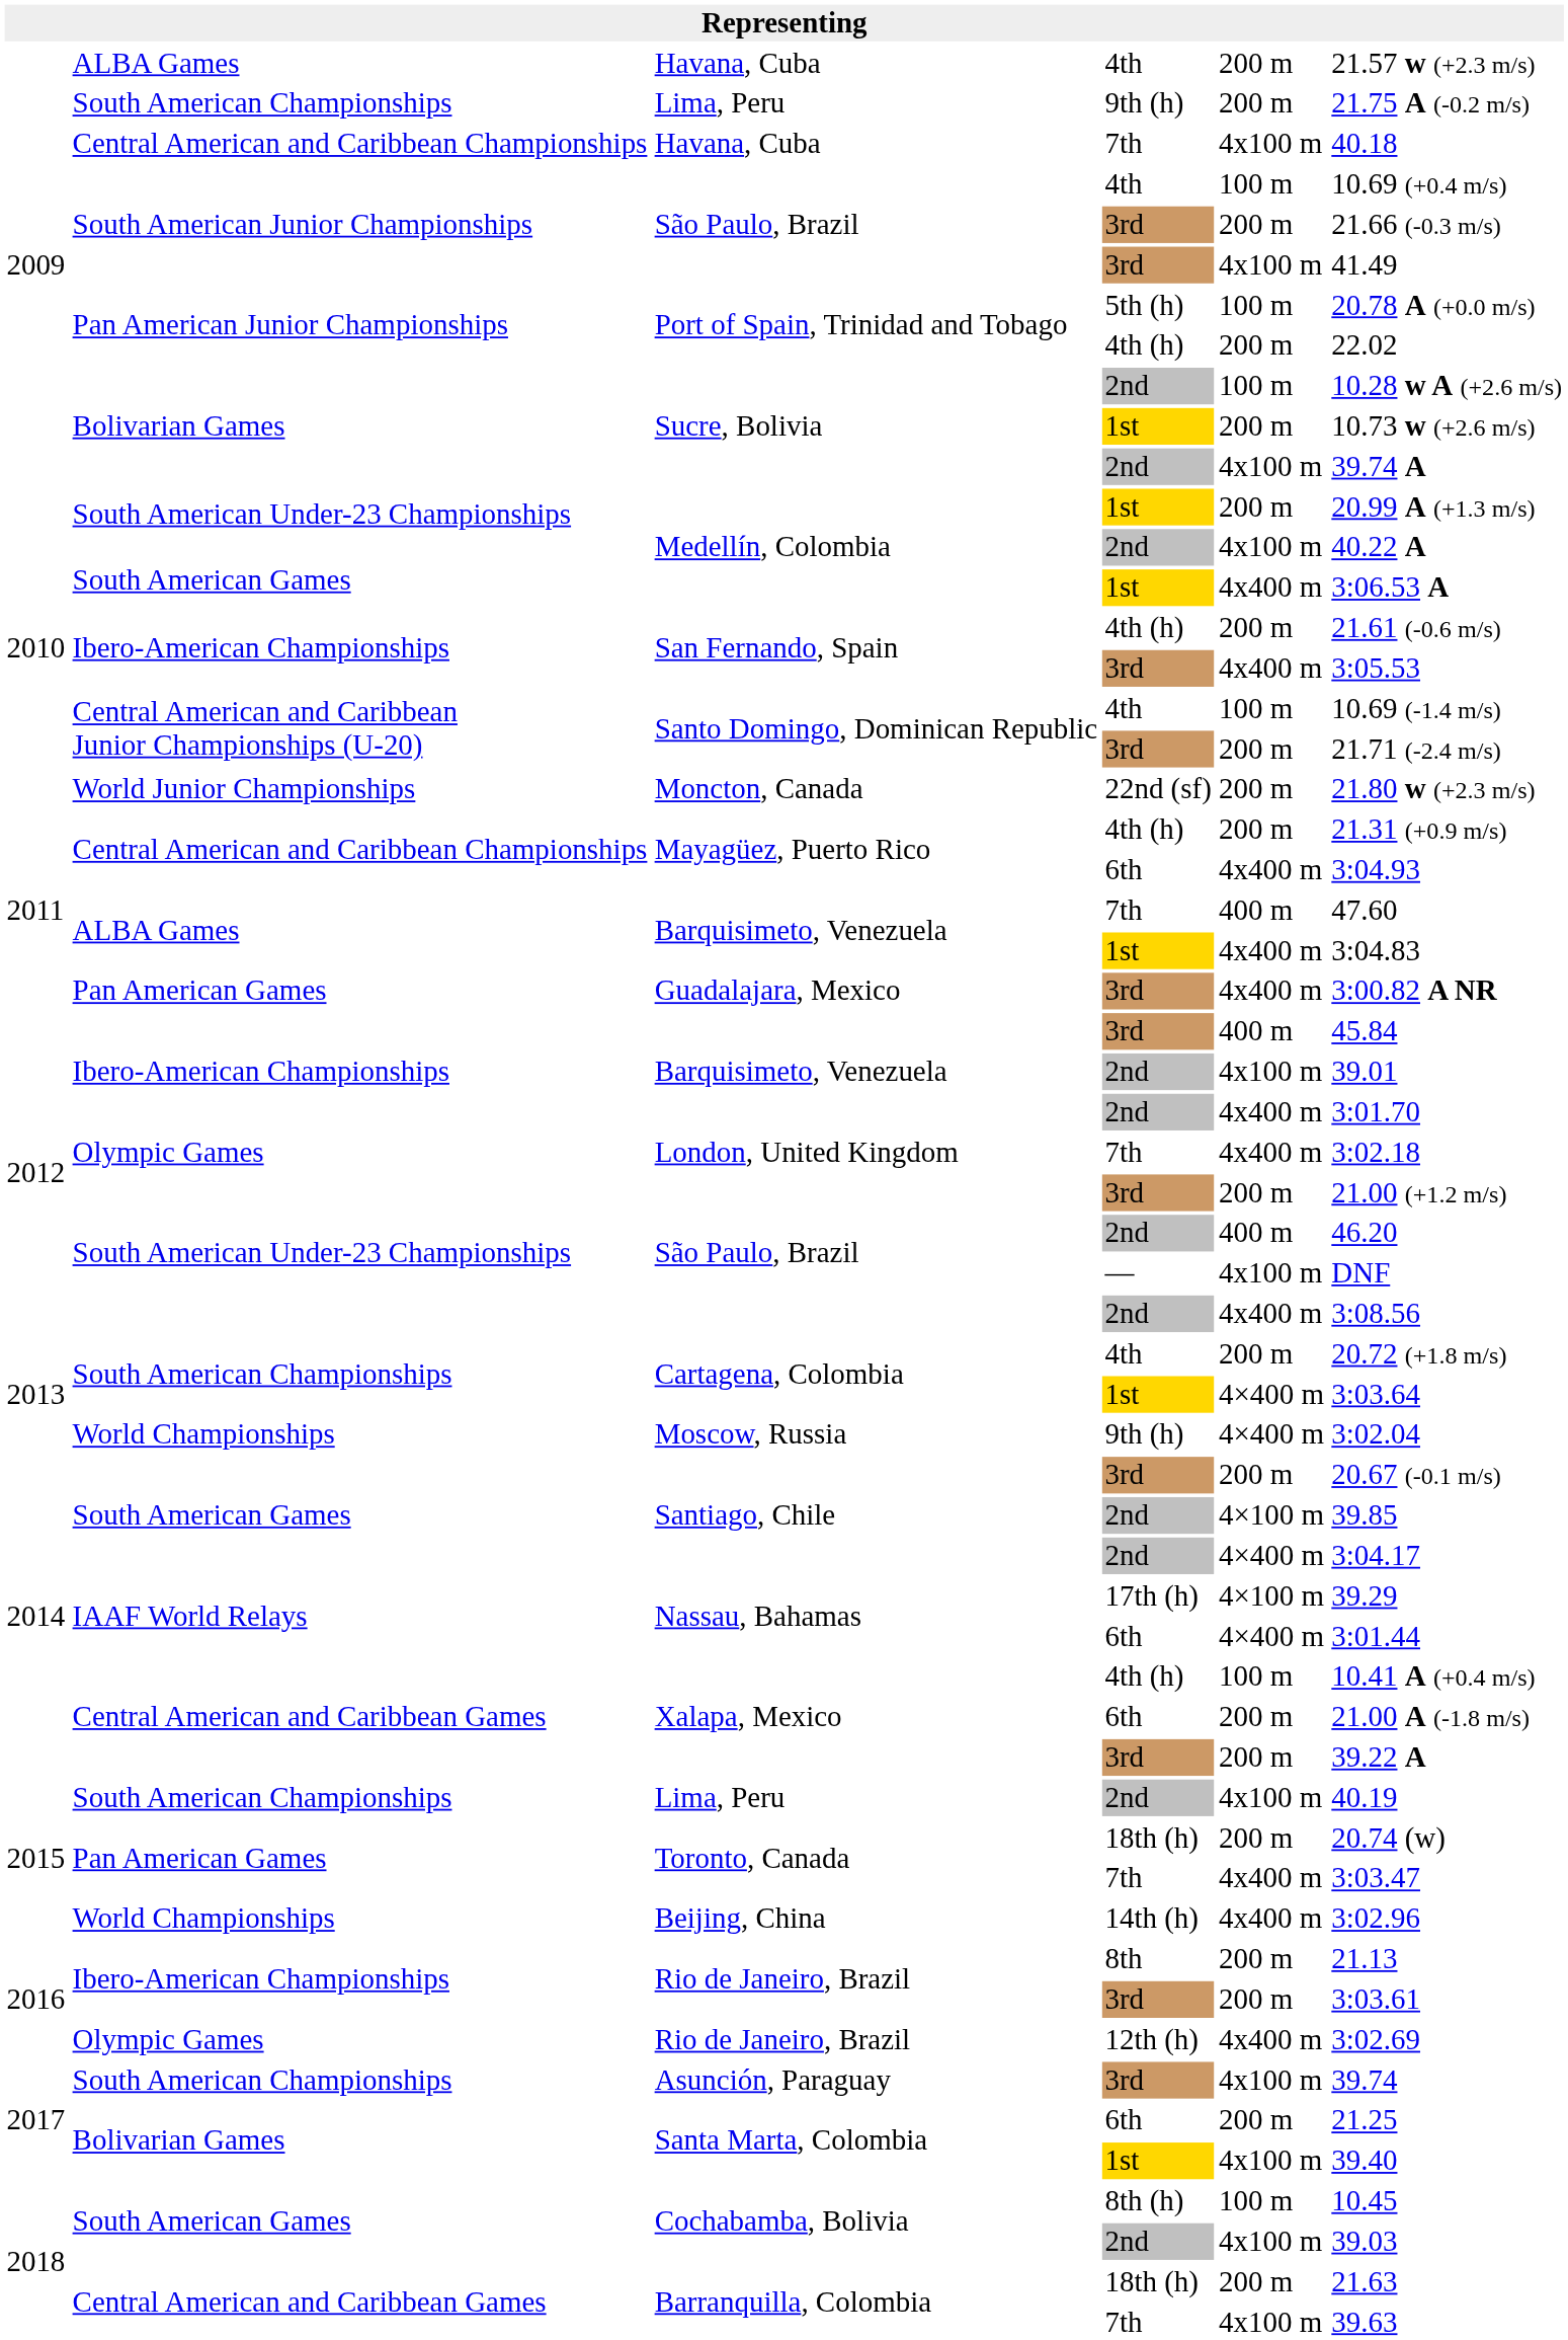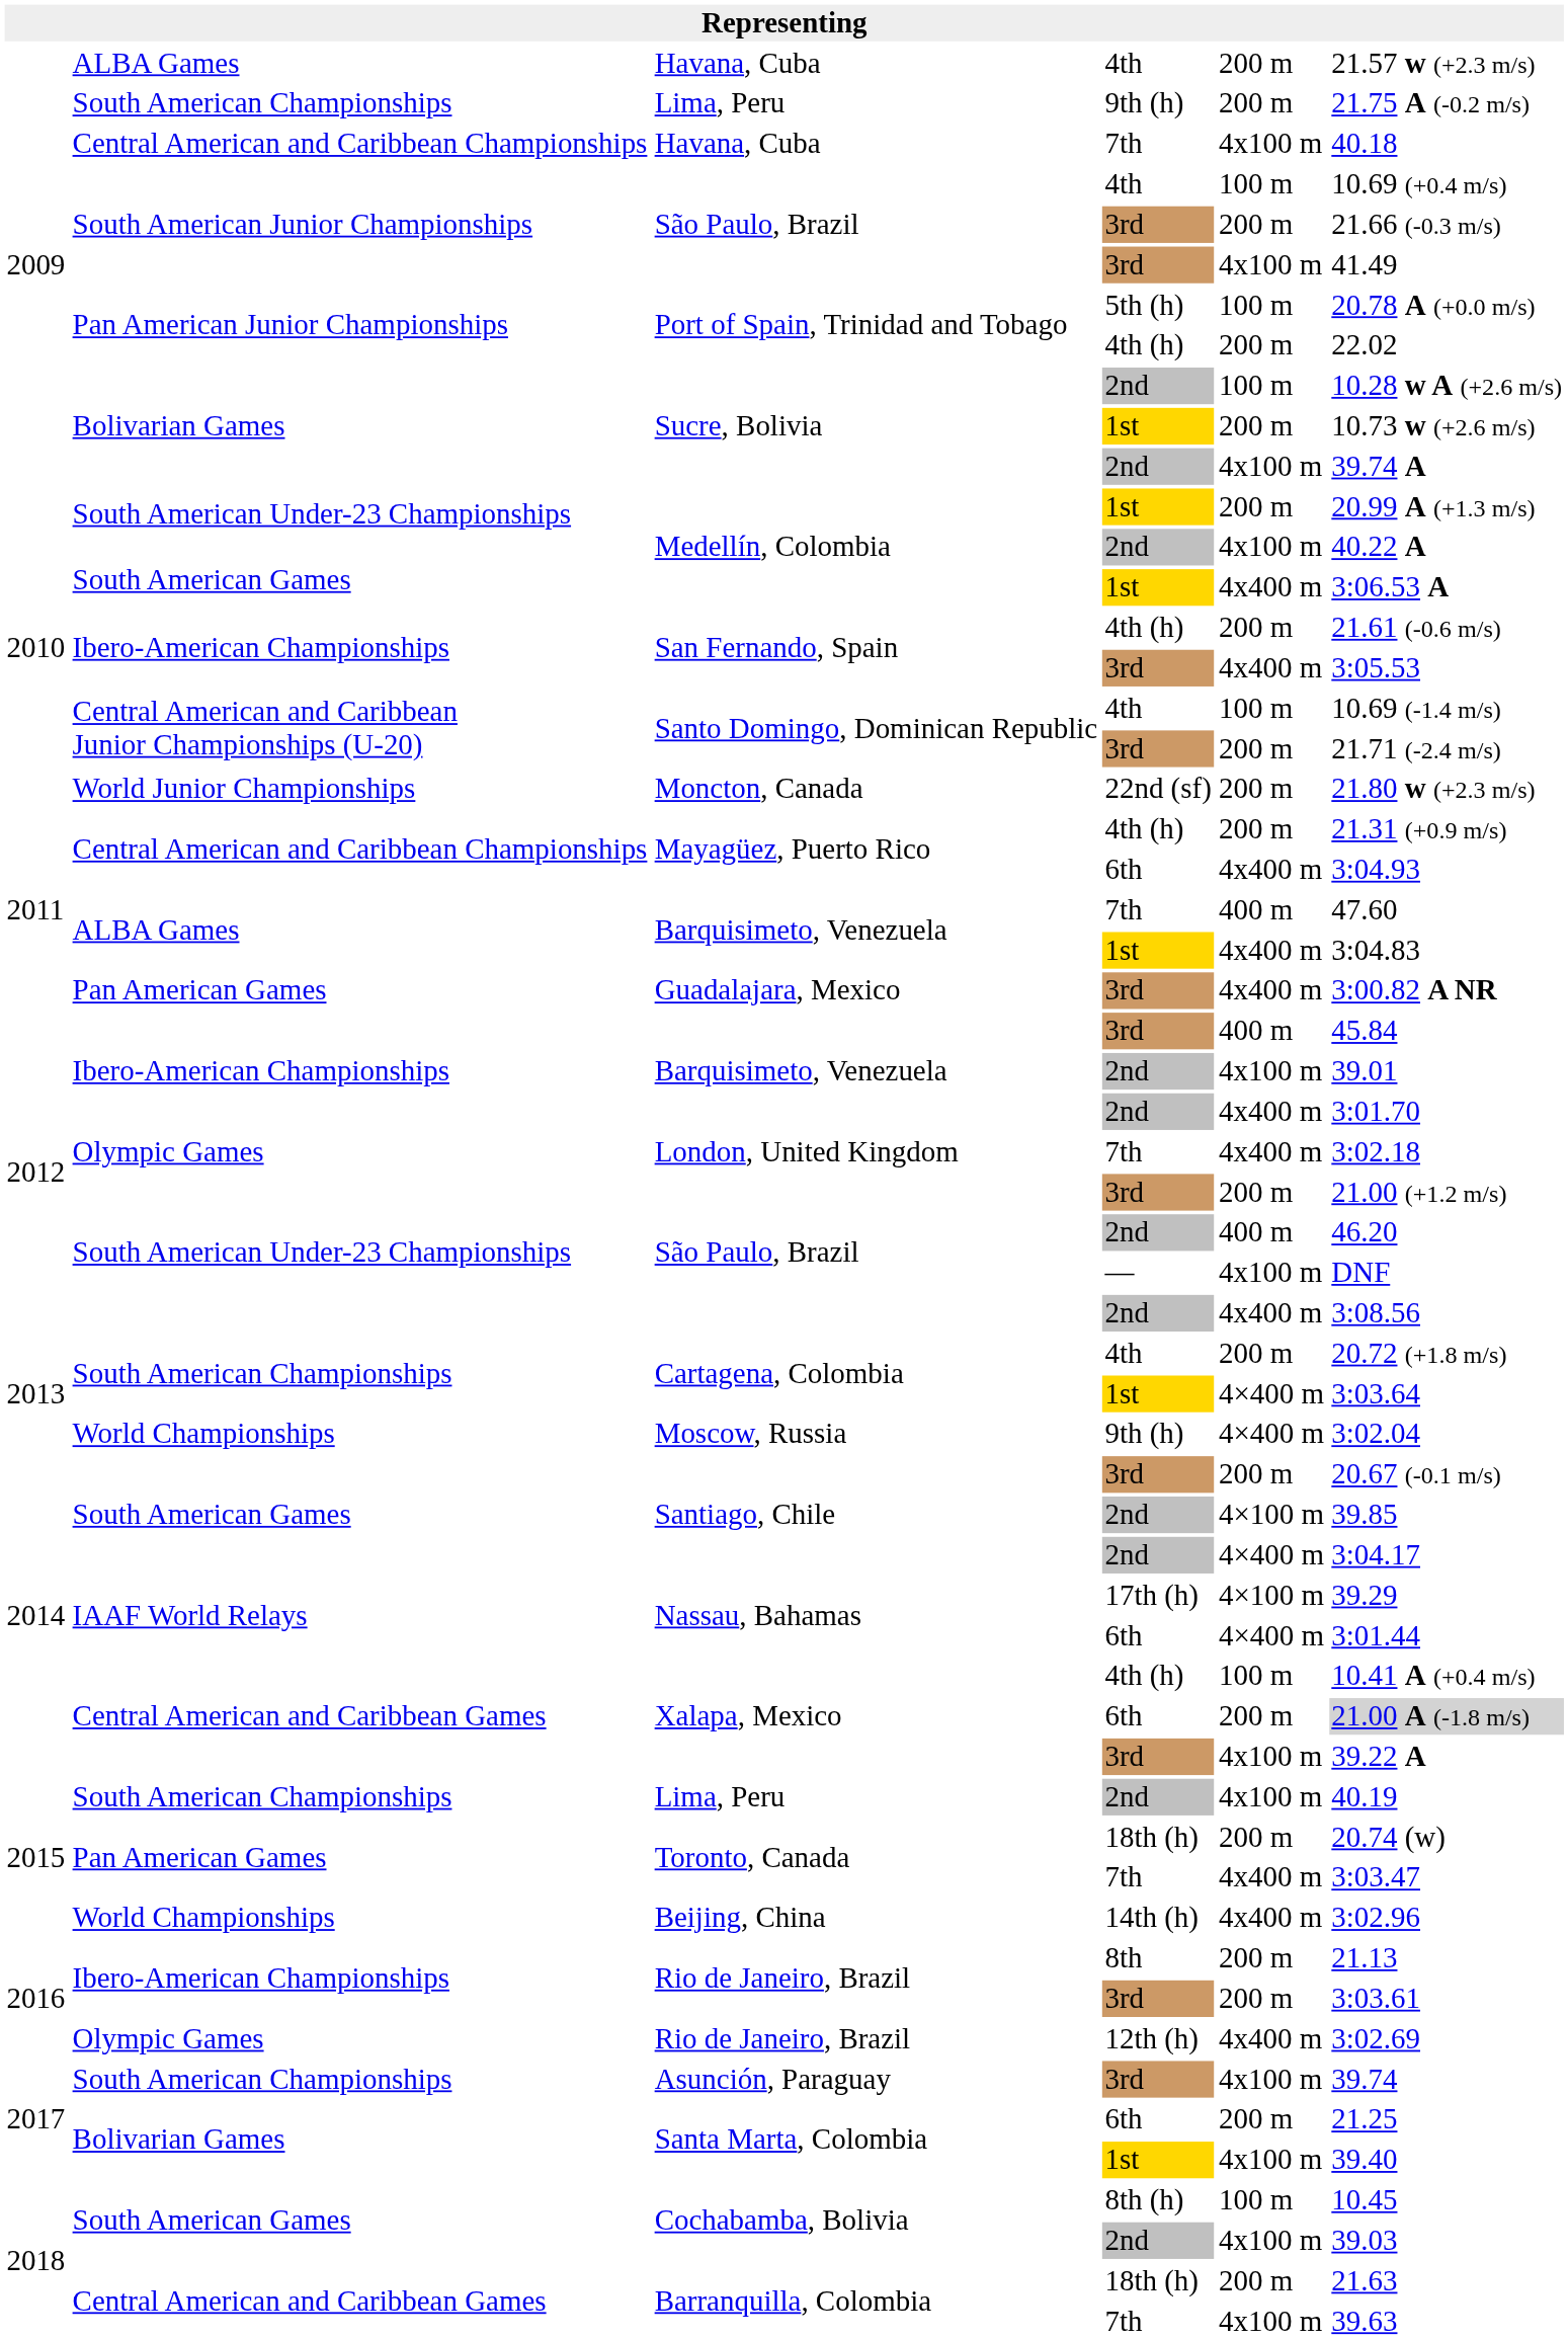Xalapa, Mexico / 6th | column 6: no background -> lightgrey background
Xalapa, Mexico / 3rd | column 5: 200 m -> 4x100 m
